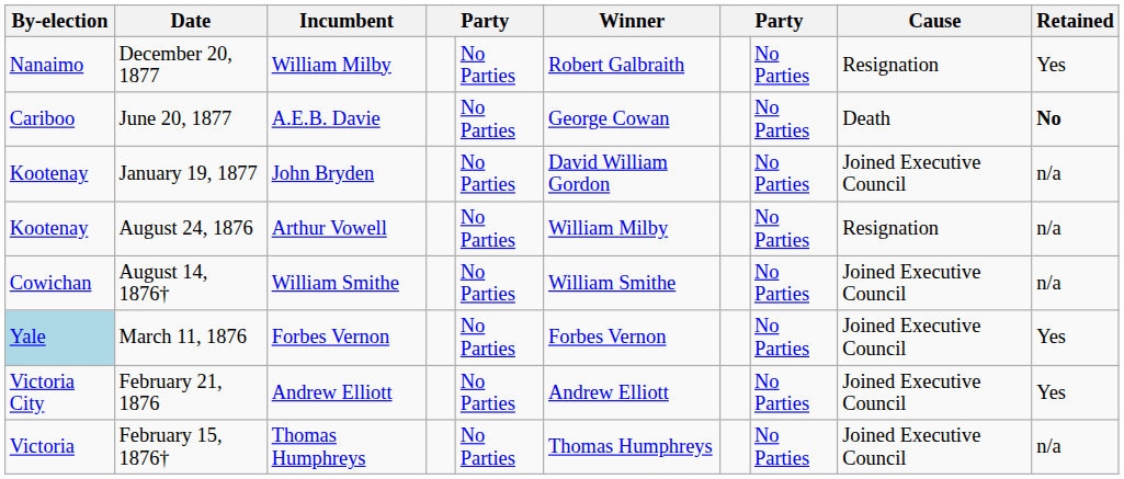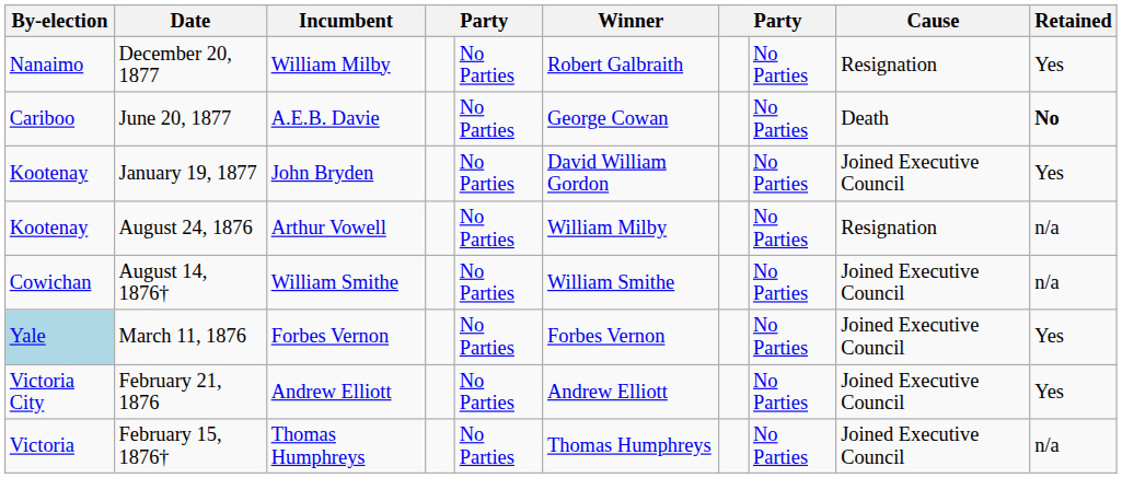January 19, 1877 | Retained: n/a -> Yes
